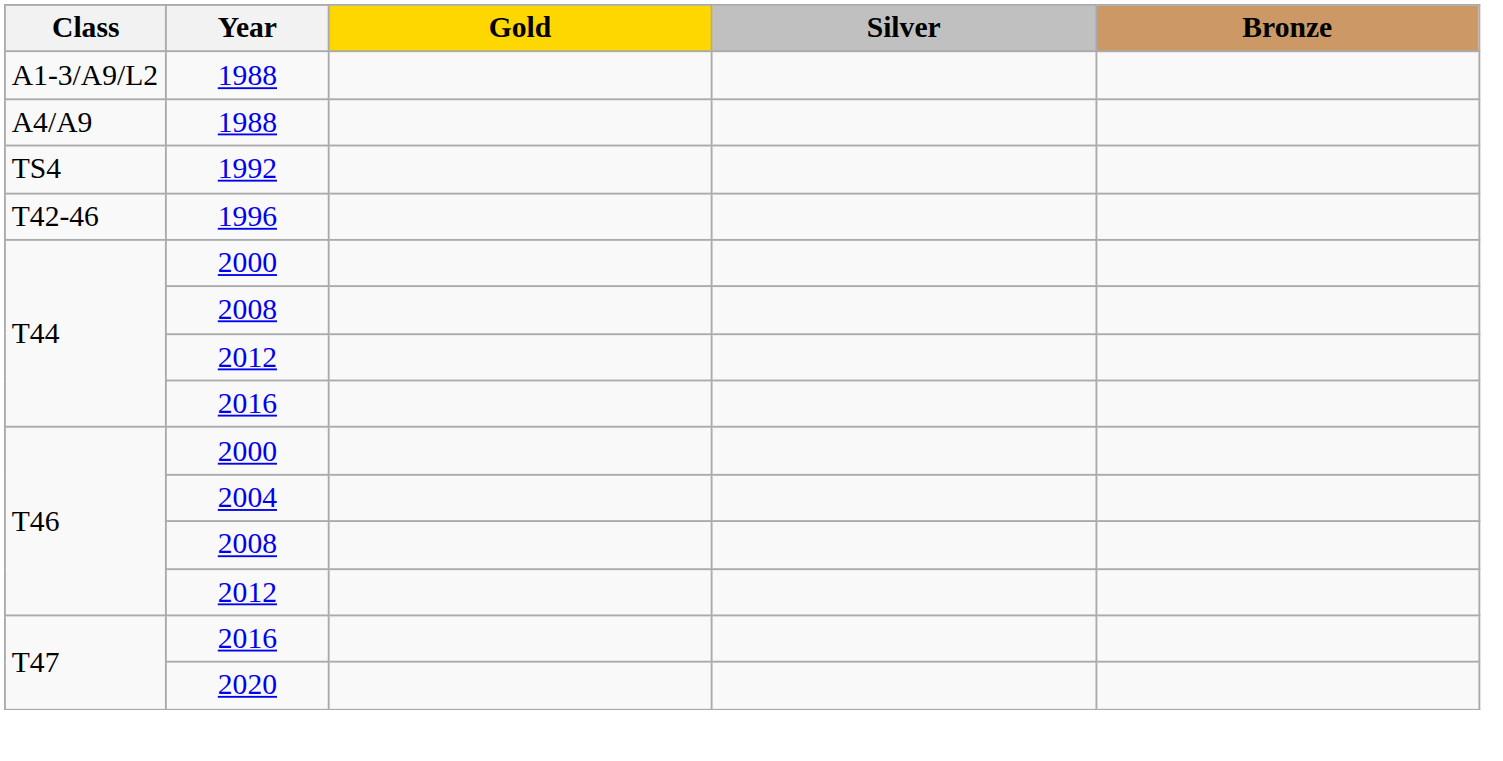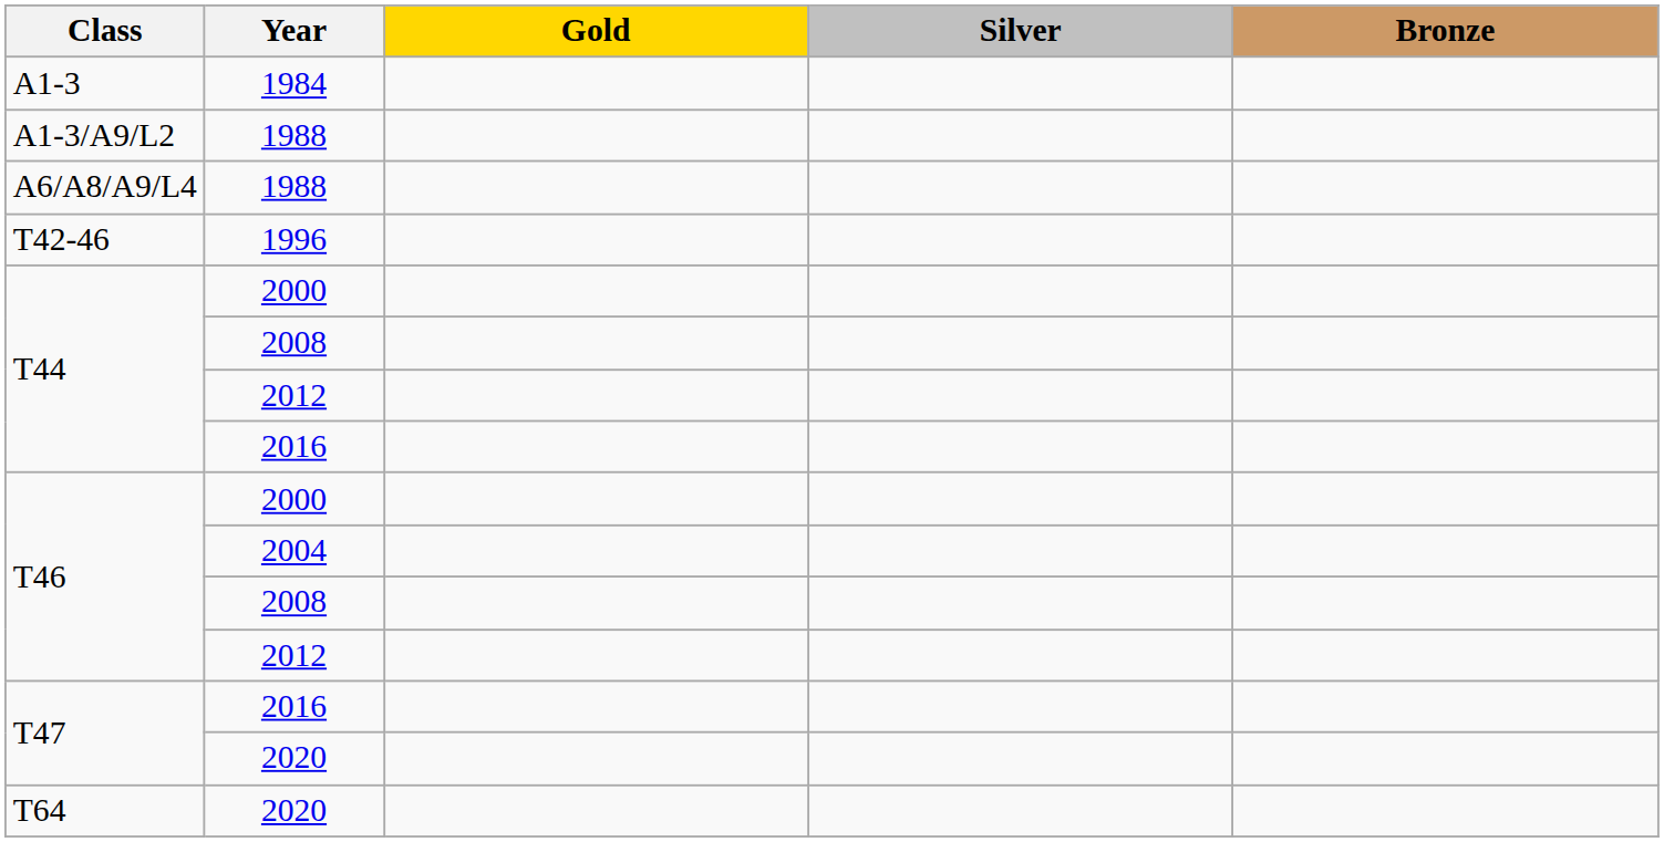+ row: A1-3 | 1984
- row: A4/A9 | 1988
+ row: A6/A8/A9/L4 | 1988
- row: TS4 | 1992
+ row: T64 | 2020
